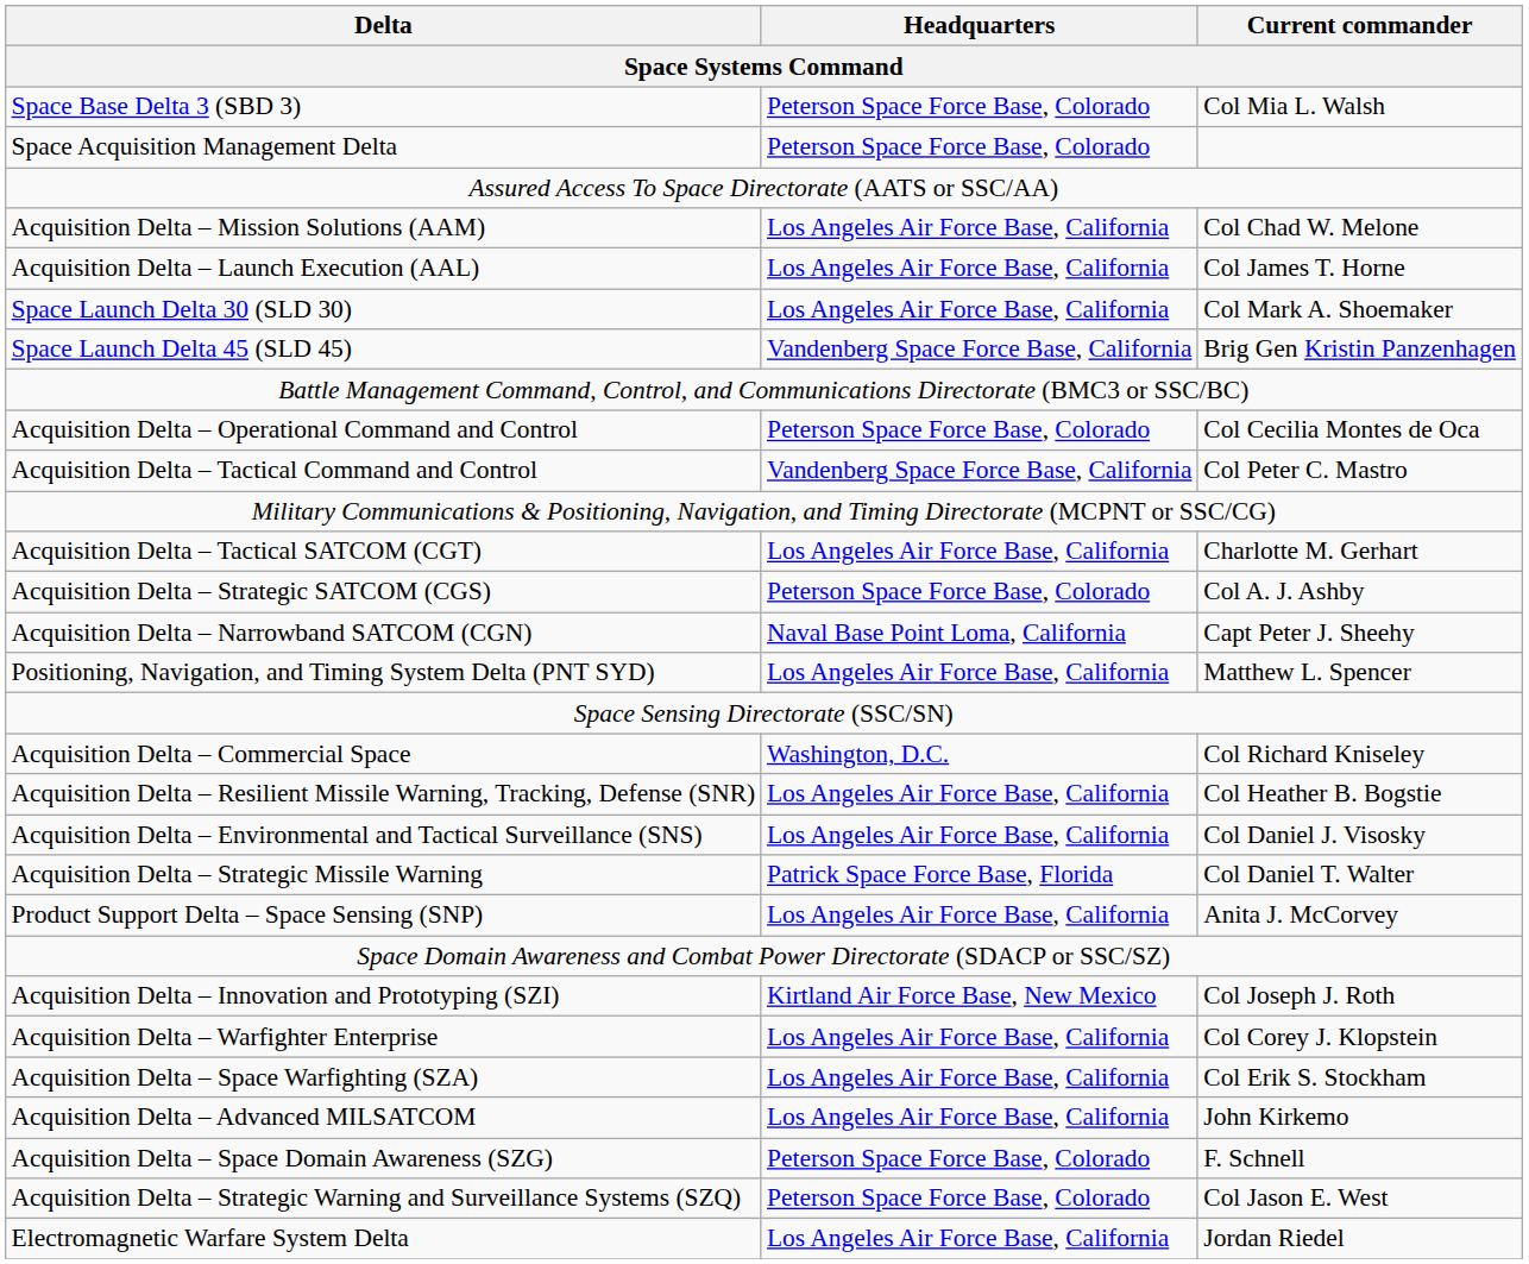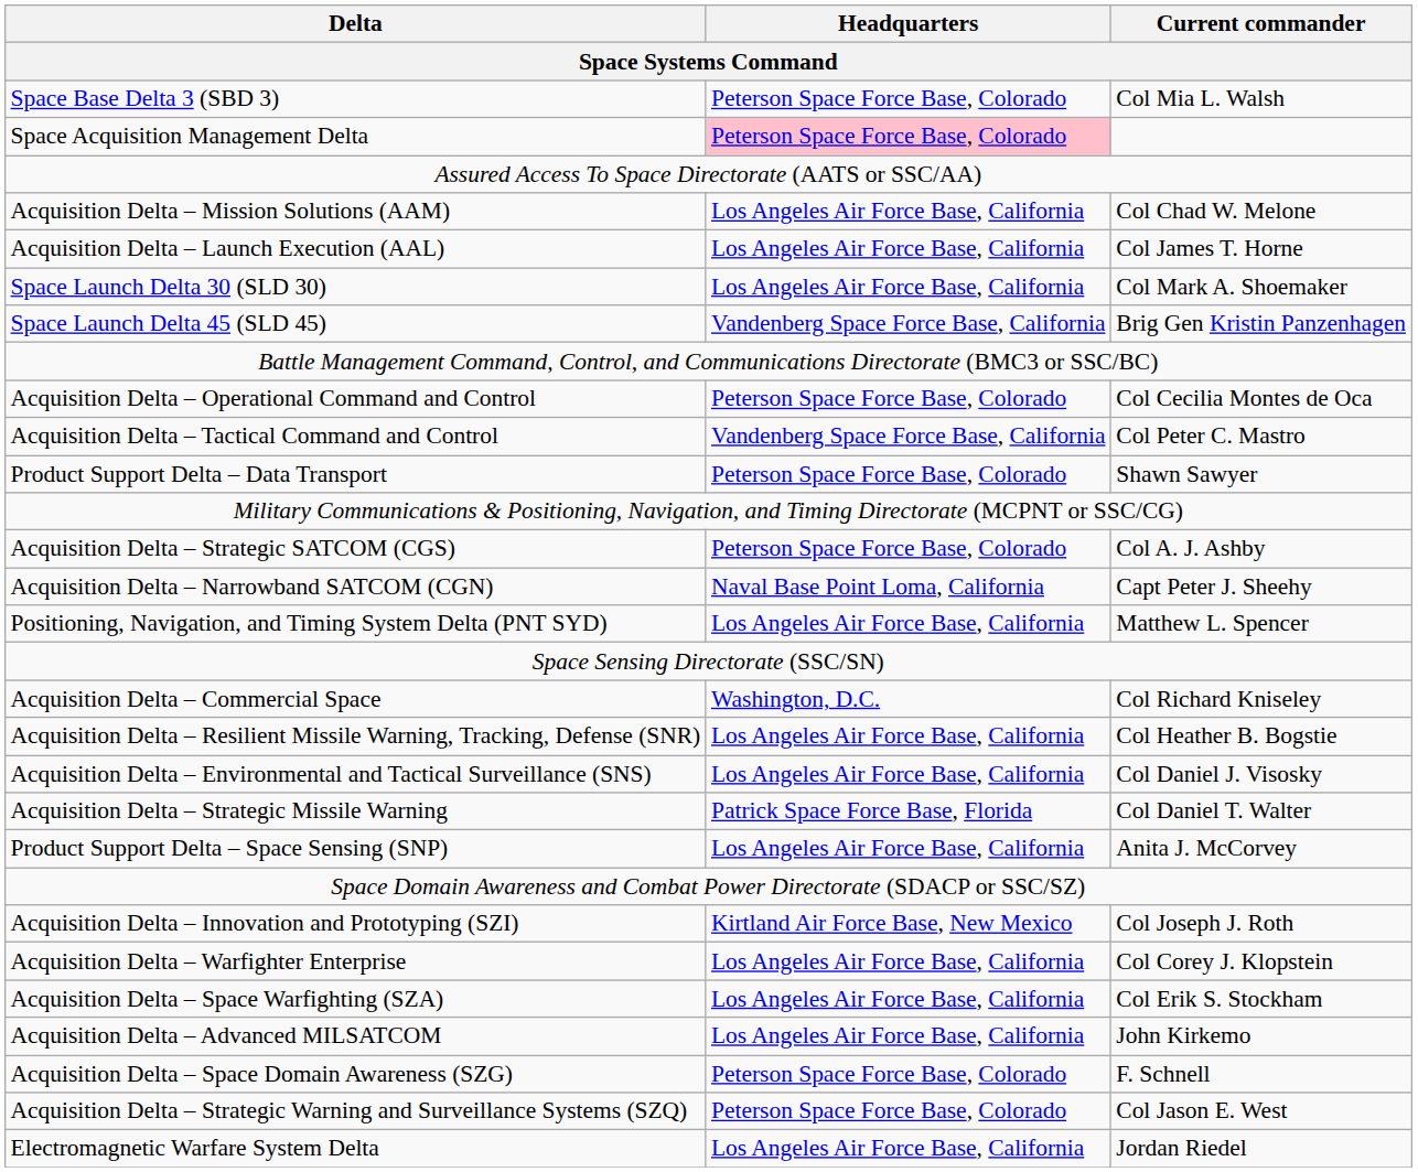Space Acquisition Management Delta | Headquarters: no background -> pink background
+ row: Product Support Delta – Data Transport | Peterson Space Force Base, Colorado | Shawn Sawyer
- row: Acquisition Delta – Tactical SATCOM (CGT) | Los Angeles Air Force Base, California | Charlotte M. Gerhart
